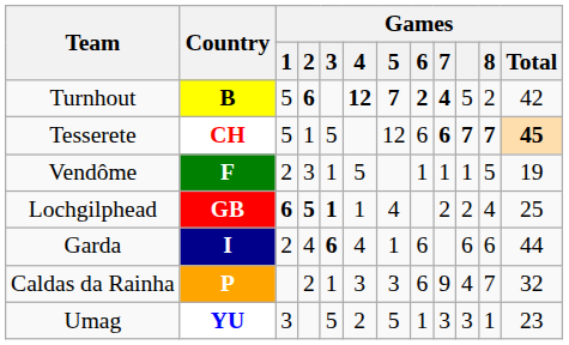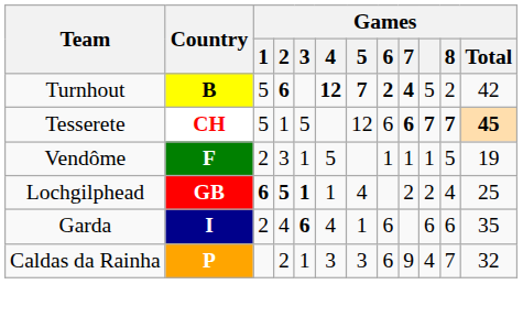Garda | Games / Total: 44 -> 35
- row: Umag | YU | 3 | 5 | 2 | 5 | 1 | 3 | 3 | 1 | 23
